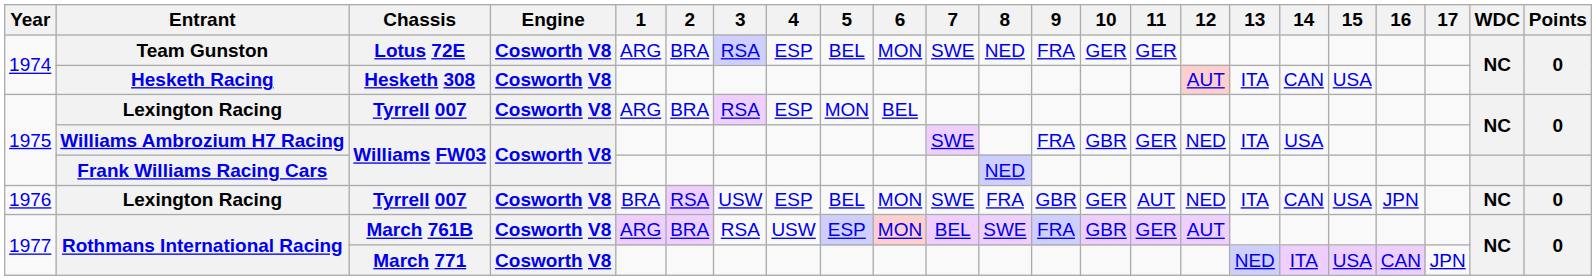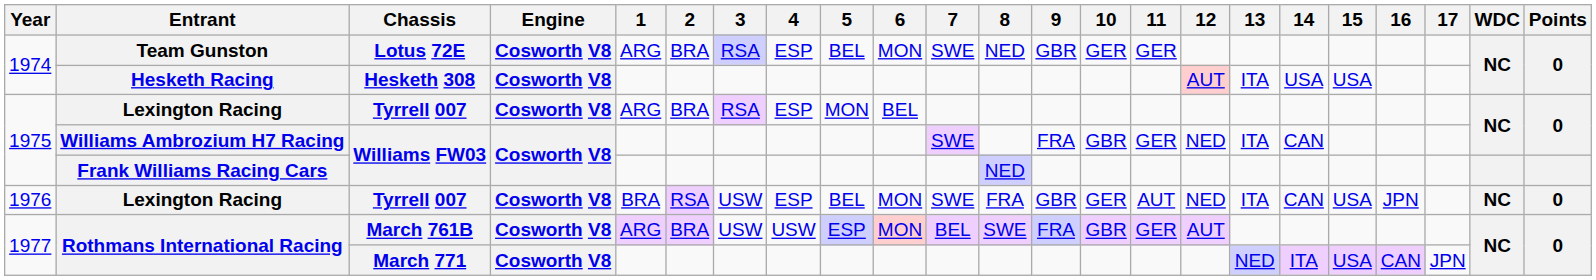Team Gunston | 9: FRA -> GBR
Hesketh Racing | 14: CAN -> USA
Williams Ambrozium H7 Racing | 14: USA -> CAN
Rothmans International Racing / March 761B | 3: RSA -> USW
